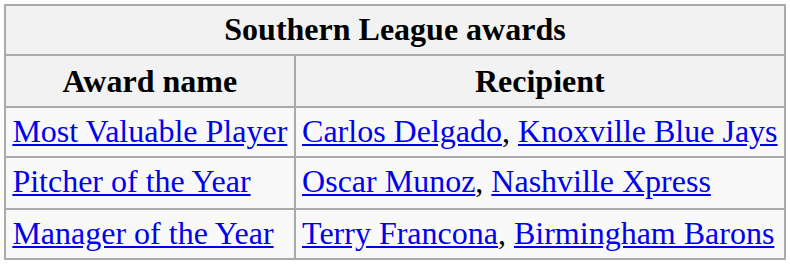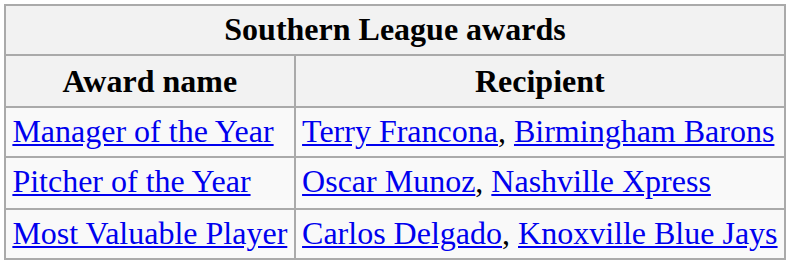rows swapped: Most Valuable Player <-> Manager of the Year
